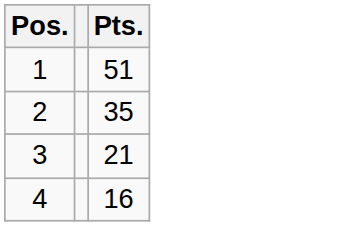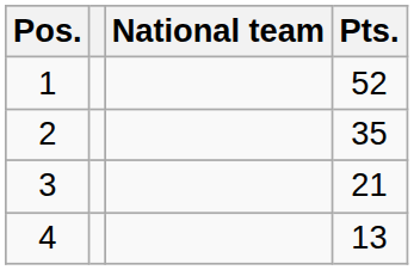+ column: National team
1 | Pts.: 51 -> 52
4 | Pts.: 16 -> 13
